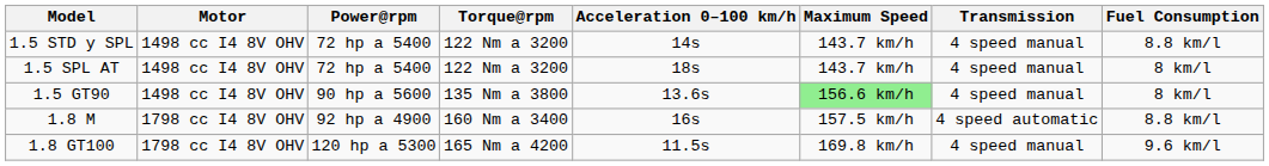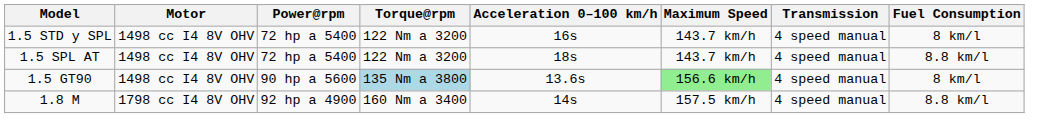1.5 STD y SPL | Acceleration 0–100 km/h: 14s -> 16s
1.5 STD y SPL | Fuel Consumption: 8.8 km/l -> 8 km/l
1.5 SPL AT | Fuel Consumption: 8 km/l -> 8.8 km/l
1.5 GT90 | Torque@rpm: no background -> lightblue background
1.8 M | Acceleration 0–100 km/h: 16s -> 14s
1.8 M | Transmission: 4 speed automatic -> 4 speed manual
- row: 1.8 GT100 | 1798 cc I4 8V OHV | 120 hp a 5300 | 165 Nm a 4200 | 11.5s | 169.8 km/h | 4 speed manual | 9.6 km/l
